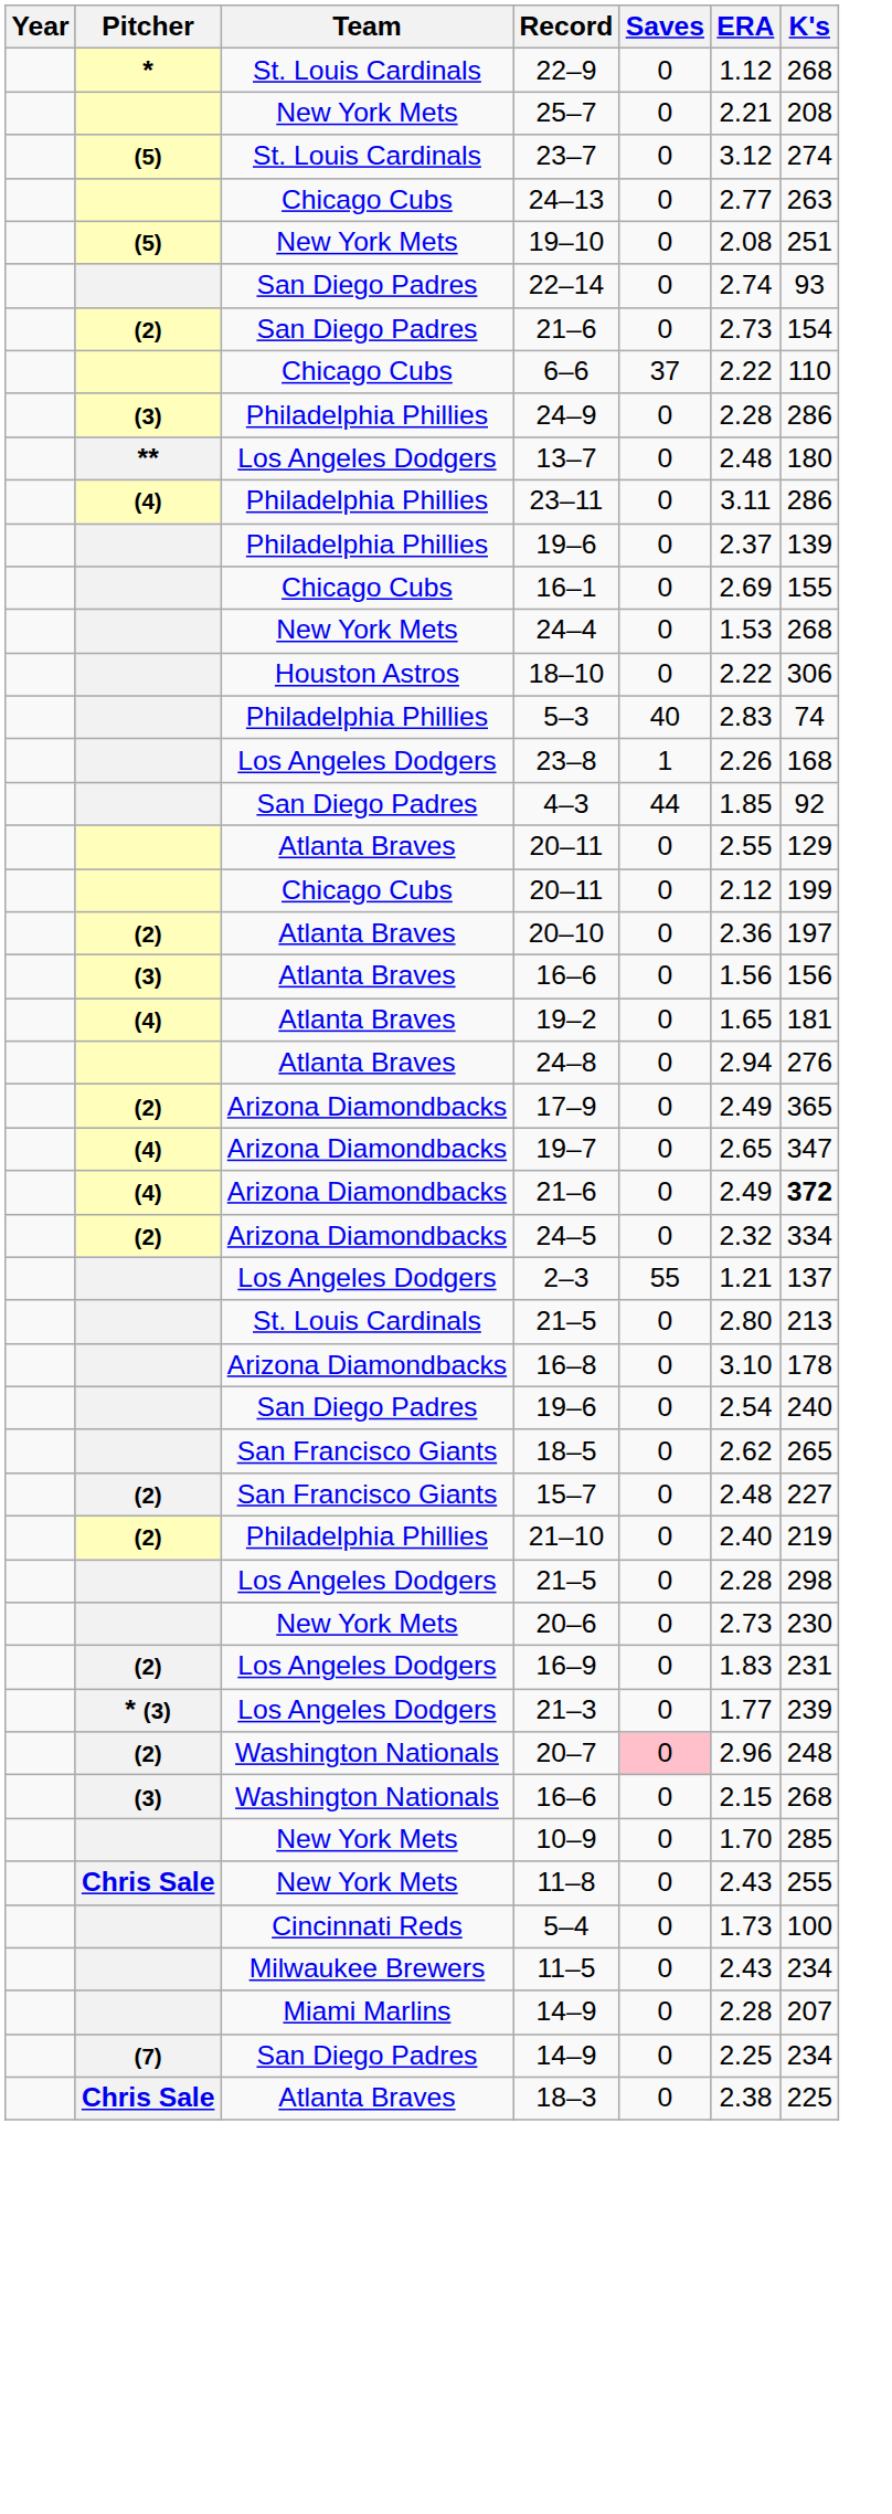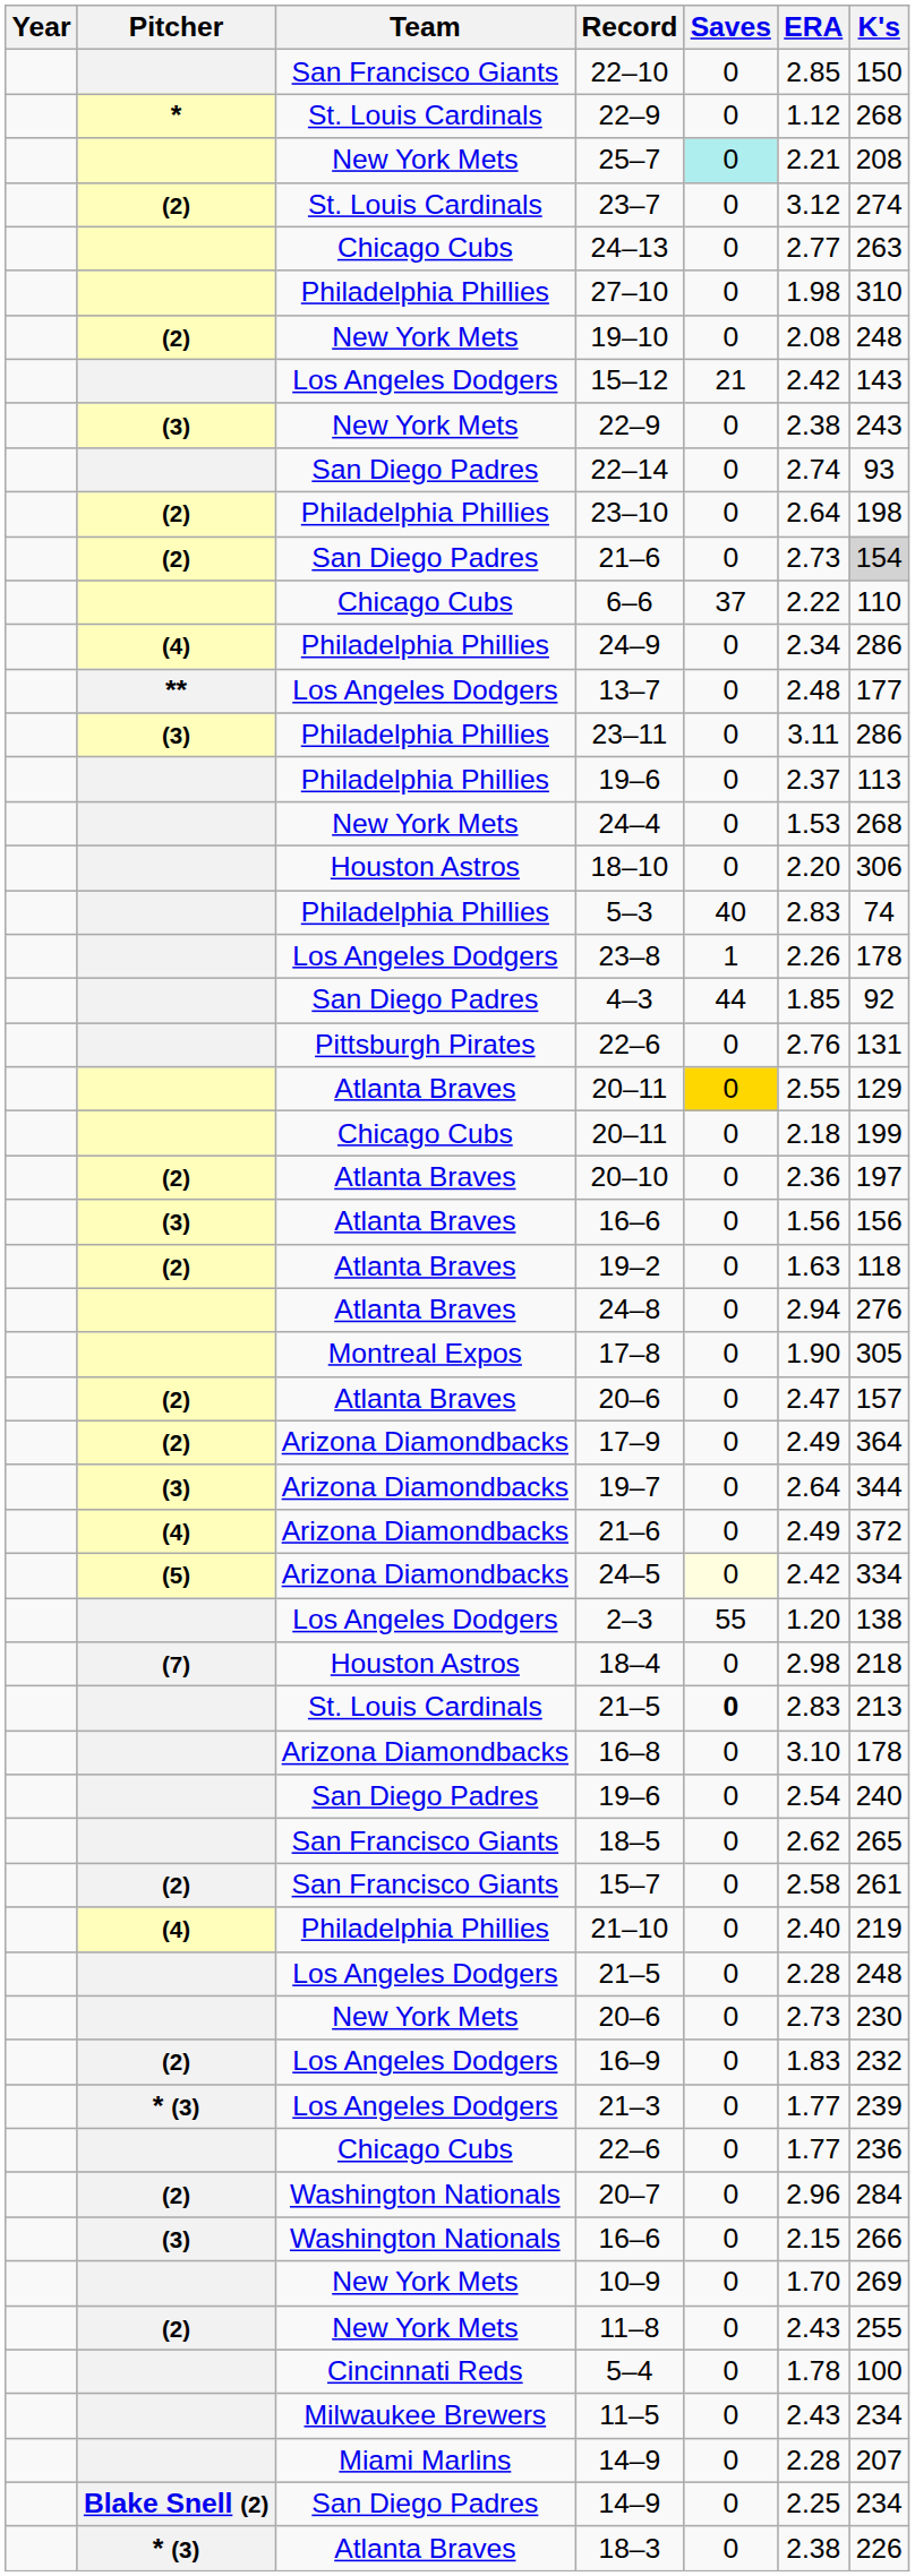+ row: San Francisco Giants | 22–10 | 0 | 2.85 | 150
25–7 | Saves: no background -> paleturquoise background
23–7 | Pitcher: (5) -> (2)
+ row: Philadelphia Phillies | 27–10 | 0 | 1.98 | 310
19–10 | Pitcher: (5) -> (2)
19–10 | K's: 251 -> 248
+ row: Los Angeles Dodgers | 15–12 | 21 | 2.42 | 143
+ row: (3) | New York Mets | 22–9 | 0 | 2.38 | 243
+ row: (2) | Philadelphia Phillies | 23–10 | 0 | 2.64 | 198
San Diego Padres / 21–6 | K's: no background -> lightgrey background
24–9 | Pitcher: (3) -> (4)
24–9 | ERA: 2.28 -> 2.34
13–7 | K's: 180 -> 177
23–11 | Pitcher: (4) -> (3)
Philadelphia Phillies / 19–6 | K's: 139 -> 113
- row: Chicago Cubs | 16–1 | 0 | 2.69 | 155
18–10 | ERA: 2.22 -> 2.20
23–8 | K's: 168 -> 178
+ row: Pittsburgh Pirates | 22–6 | 0 | 2.76 | 131
Atlanta Braves / 20–11 | Saves: no background -> gold background
Chicago Cubs / 20–11 | ERA: 2.12 -> 2.18
19–2 | Pitcher: (4) -> (2)
19–2 | ERA: 1.65 -> 1.63
19–2 | K's: 181 -> 118
+ row: Montreal Expos | 17–8 | 0 | 1.90 | 305
+ row: (2) | Atlanta Braves | 20–6 | 0 | 2.47 | 157
17–9 | K's: 365 -> 364
19–7 | Pitcher: (4) -> (3)
19–7 | ERA: 2.65 -> 2.64
19–7 | K's: 347 -> 344
Arizona Diamondbacks / 21–6 | K's: bold -> normal
24–5 | Pitcher: (2) -> (5)
24–5 | Saves: no background -> lightyellow background
24–5 | ERA: 2.32 -> 2.42
2–3 | ERA: 1.21 -> 1.20
2–3 | K's: 137 -> 138
+ row: (7) | Houston Astros | 18–4 | 0 | 2.98 | 218
St. Louis Cardinals / 21–5 | Saves: normal -> bold
St. Louis Cardinals / 21–5 | ERA: 2.80 -> 2.83
15–7 | ERA: 2.48 -> 2.58
15–7 | K's: 227 -> 261
21–10 | Pitcher: (2) -> (4)
Los Angeles Dodgers / 21–5 | K's: 298 -> 248
16–9 | K's: 231 -> 232
+ row: Chicago Cubs | 22–6 | 0 | 1.77 | 236
20–7 | Saves: pink background -> no background
20–7 | K's: 248 -> 284
Washington Nationals / 16–6 | K's: 268 -> 266
10–9 | K's: 285 -> 269
11–8 | Pitcher: Chris Sale -> (2)
5–4 | ERA: 1.73 -> 1.78
San Diego Padres / 14–9 | Pitcher: (7) -> Blake Snell (2)
18–3 | Pitcher: Chris Sale -> * (3)
18–3 | K's: 225 -> 226
